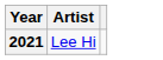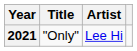+ column: Title | "Only"
